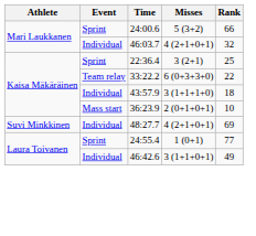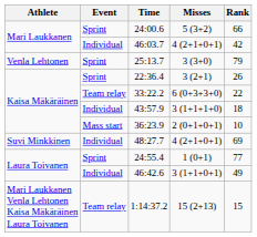46:03.7 | Rank: 32 -> 42
+ row: Venla Lehtonen | Sprint | 25:13.7 | 3 (3+0) | 79
22:36.4 | Rank: 25 -> 26
+ row: Mari Laukkanen Venla Lehtonen Kaisa Mäkäräinen Laura Toivanen | Team relay | 1:14:37.2 | 15 (2+13) | 15
